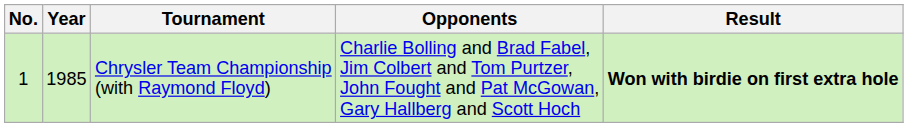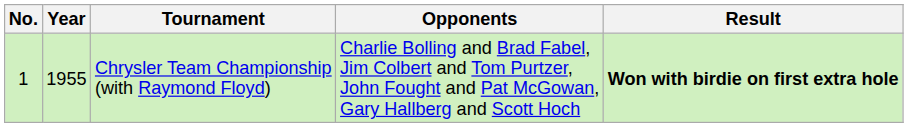Chrysler Team Championship (with Raymond Floyd) | Year: 1985 -> 1955
